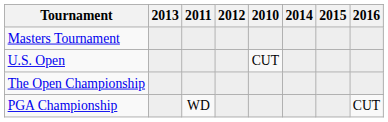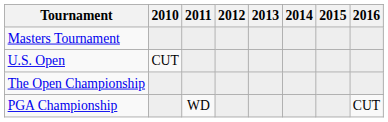columns swapped: 2010 <-> 2013
